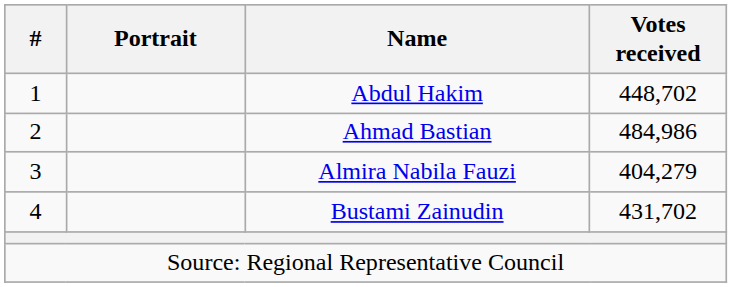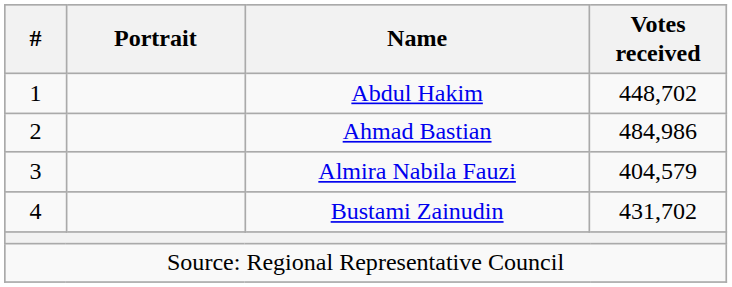Almira Nabila Fauzi | Votes received: 404,279 -> 404,579
